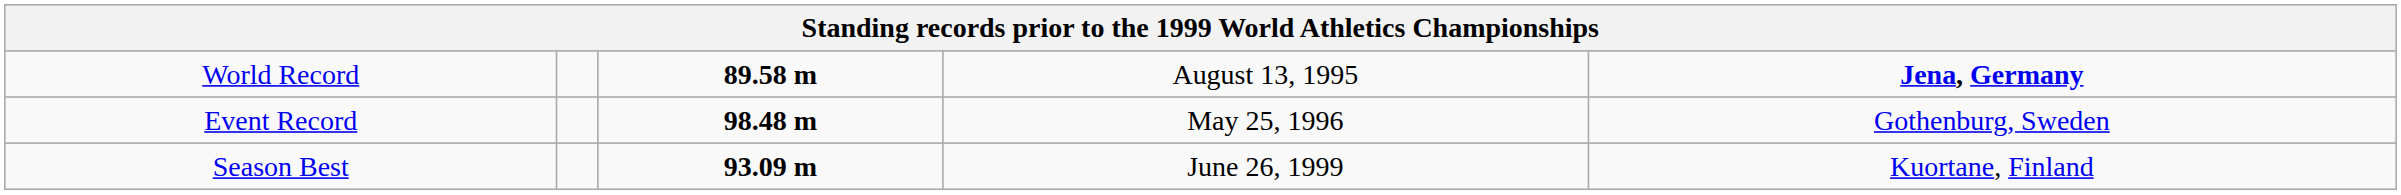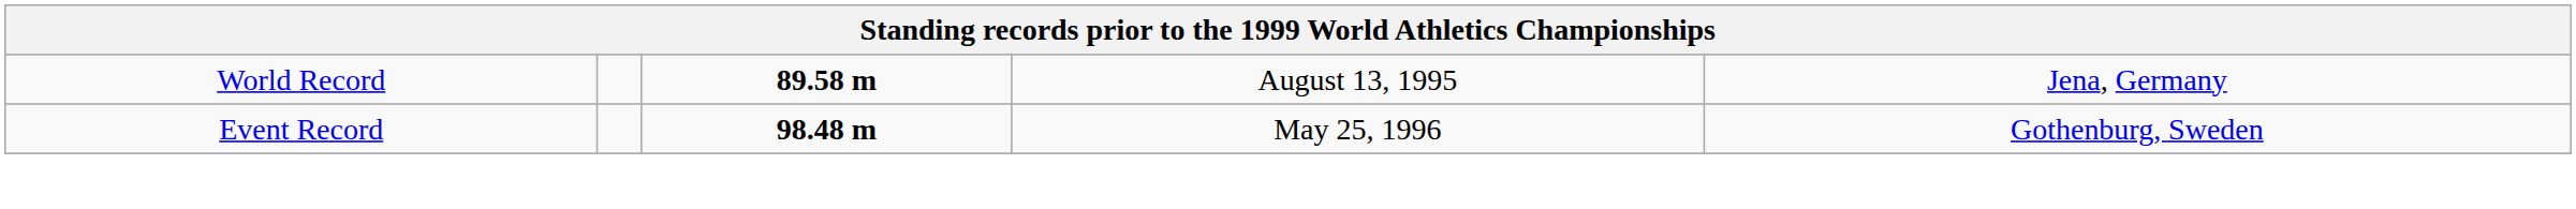World Record | column 5: bold -> normal
- row: Season Best | 93.09 m | June 26, 1999 | Kuortane, Finland
